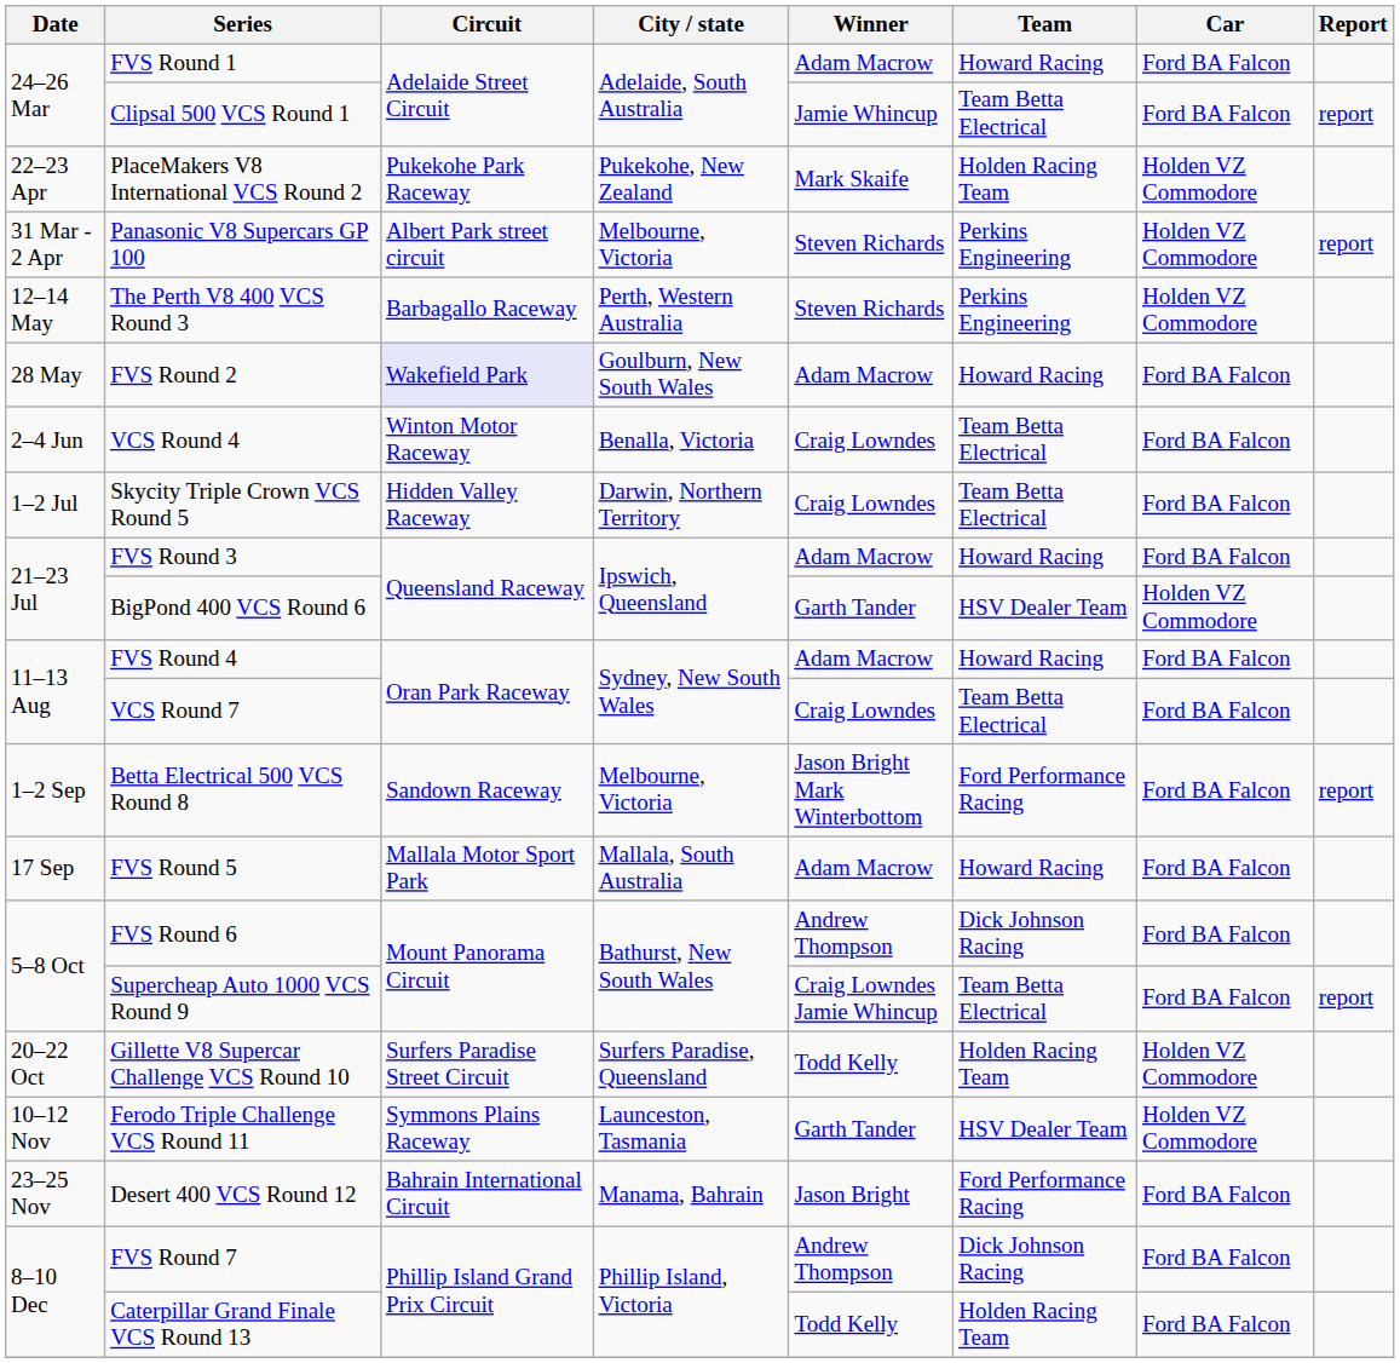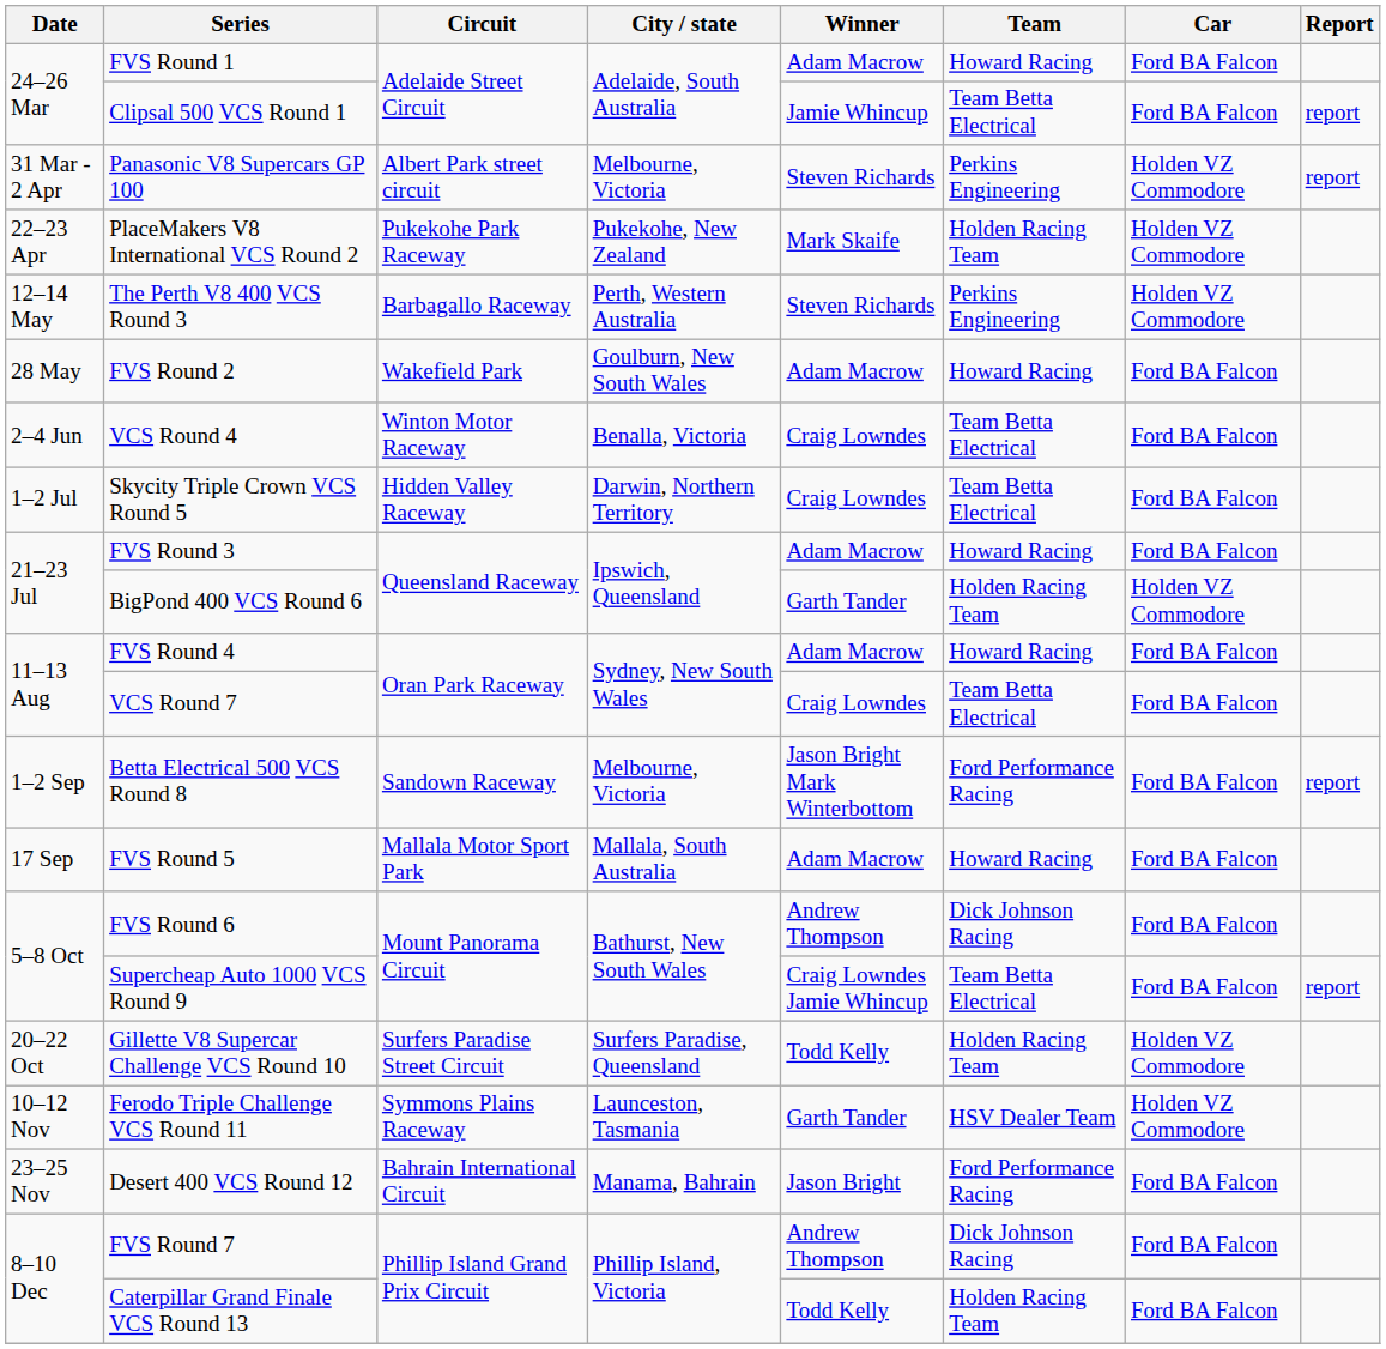rows swapped: Panasonic V8 Supercars GP 100 <-> PlaceMakers V8 International VCS Round 2
FVS Round 2 | Circuit: lavender background -> no background
BigPond 400 VCS Round 6 | Team: HSV Dealer Team -> Holden Racing Team
